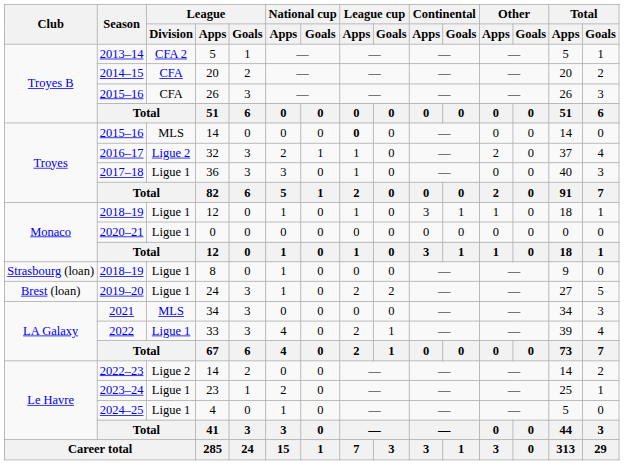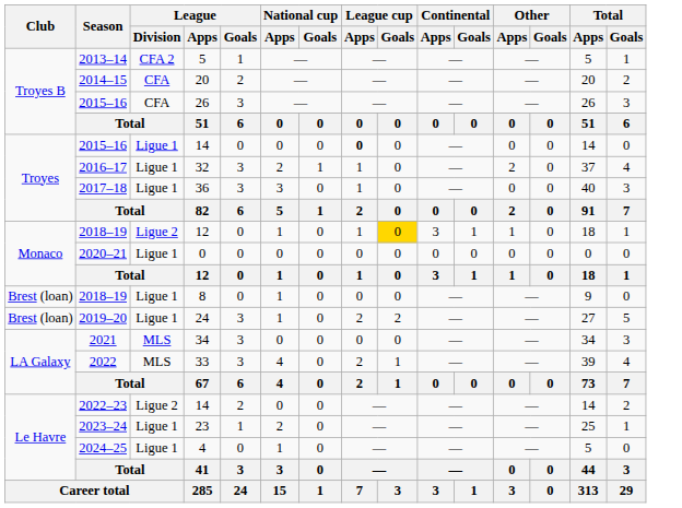2015–16 / 14 | League / Division: MLS -> Ligue 1
32 | League / Division: Ligue 2 -> Ligue 1
2018–19 / 12 | League / Division: Ligue 1 -> Ligue 2
2018–19 / 12 | League cup / Goals: no background -> gold background
8 | Club: Strasbourg (loan) -> Brest (loan)
33 | League / Division: Ligue 1 -> MLS
